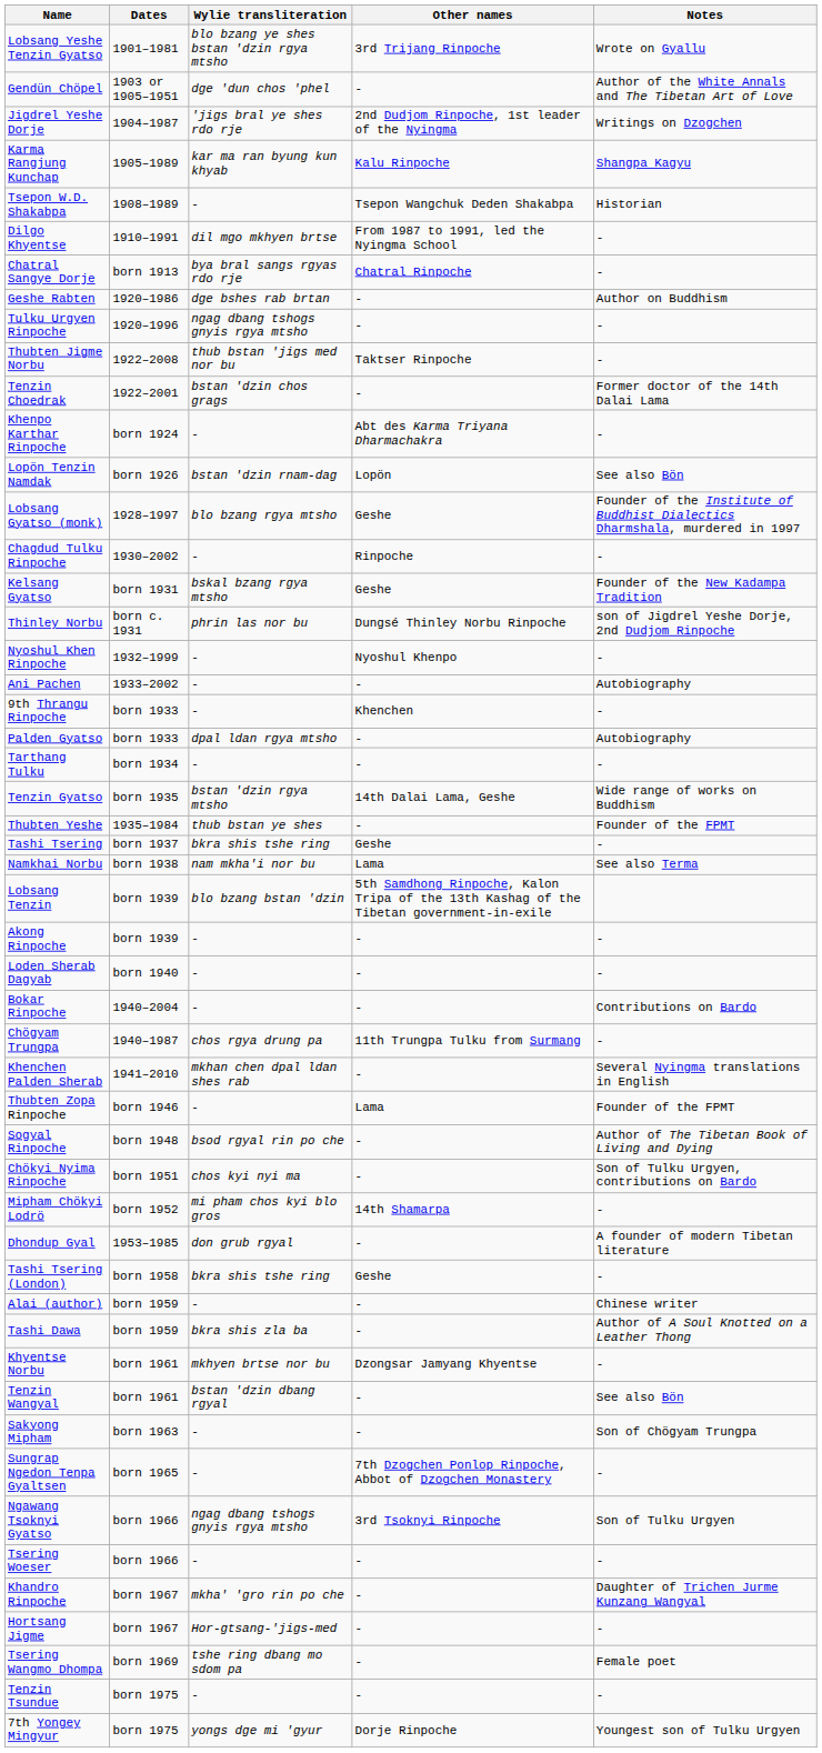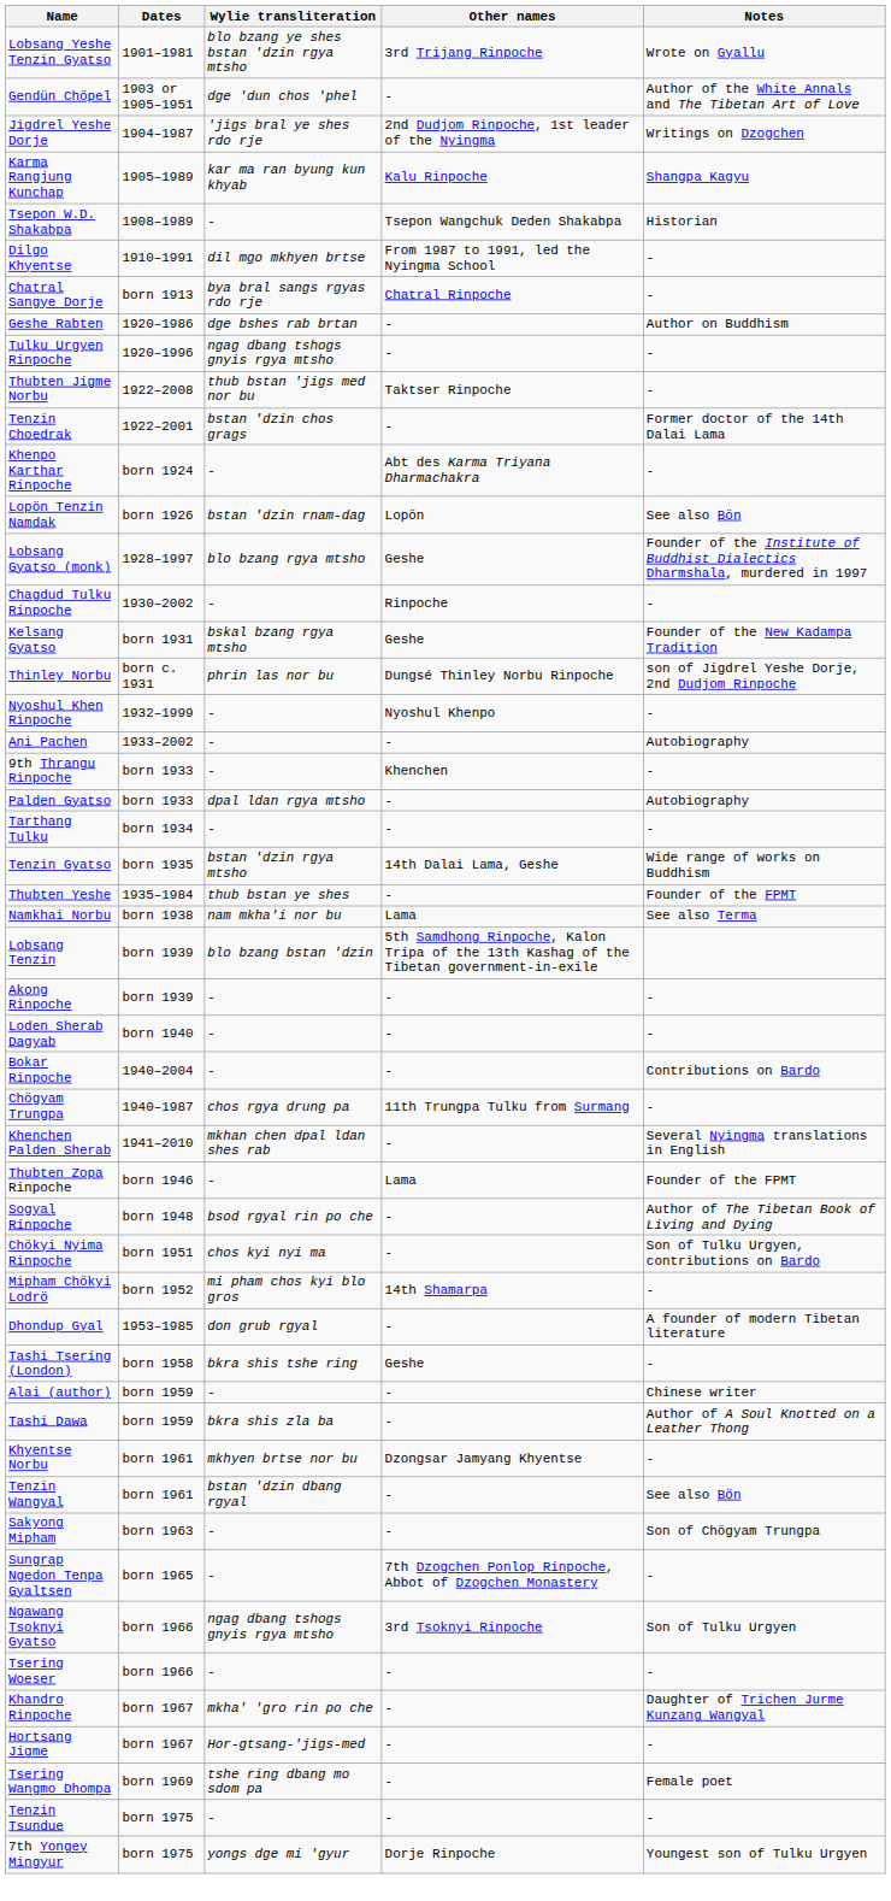- row: Tashi Tsering | born 1937 | bkra shis tshe ring | Geshe | -
